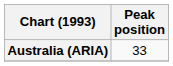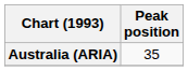Australia (ARIA) | Peak position: 33 -> 35
